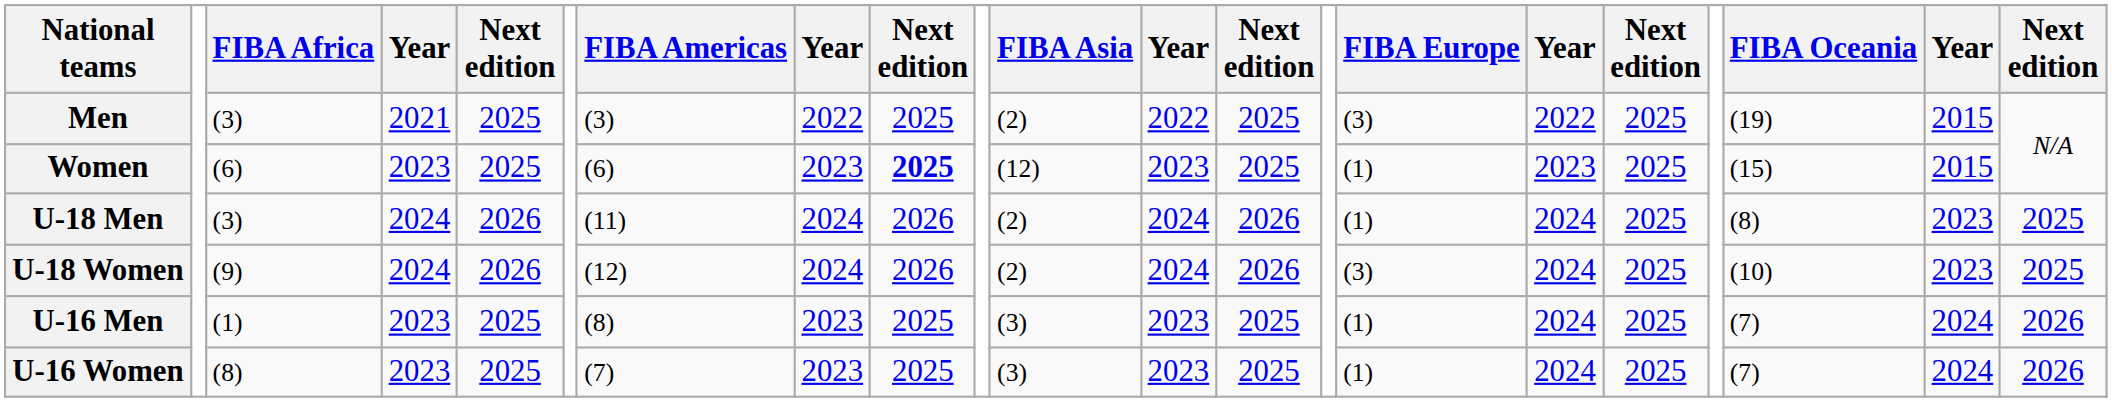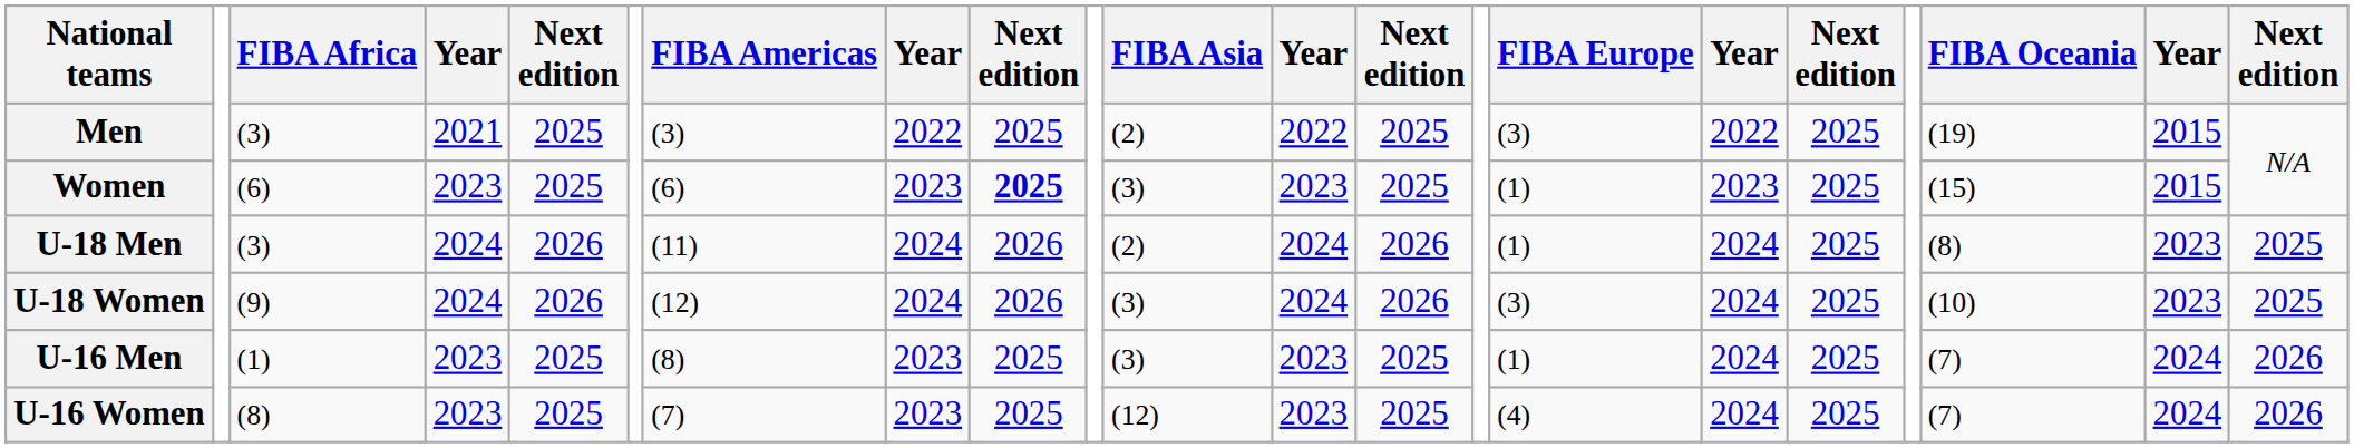Women | FIBA Asia: (12) -> (3)
U-18 Women | FIBA Asia: (2) -> (3)
U-16 Women | FIBA Asia: (3) -> (12)
U-16 Women | FIBA Europe: (1) -> (4)
